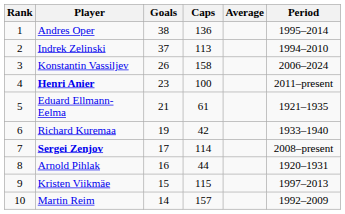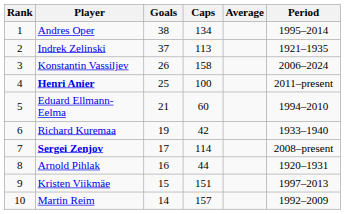Andres Oper | Caps: 136 -> 134
Indrek Zelinski | Period: 1994–2010 -> 1921–1935
Henri Anier | Goals: 23 -> 25
Eduard Ellmann-Eelma | Caps: 61 -> 60
Eduard Ellmann-Eelma | Period: 1921–1935 -> 1994–2010
Kristen Viikmäe | Caps: 115 -> 151
